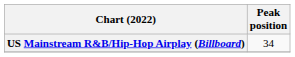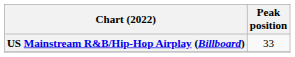US Mainstream R&B/Hip-Hop Airplay (Billboard) | Peak position: 34 -> 33
